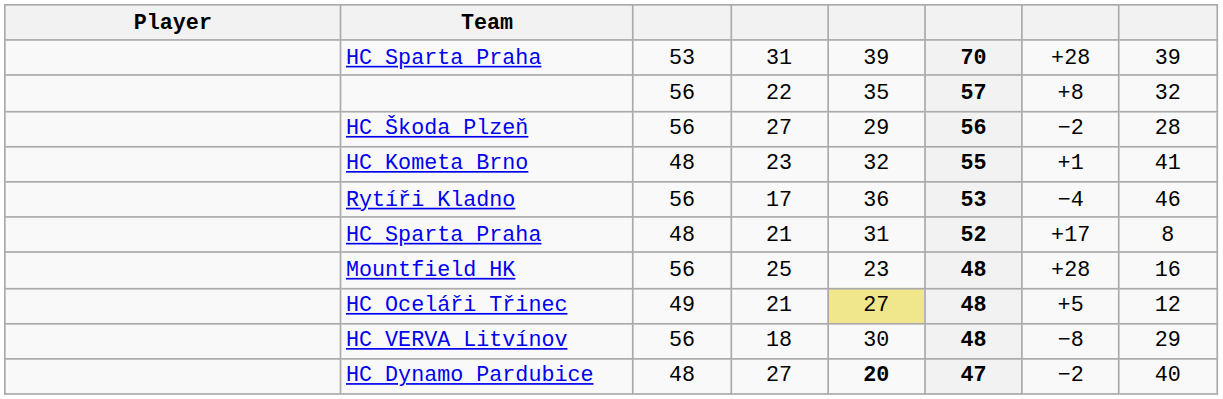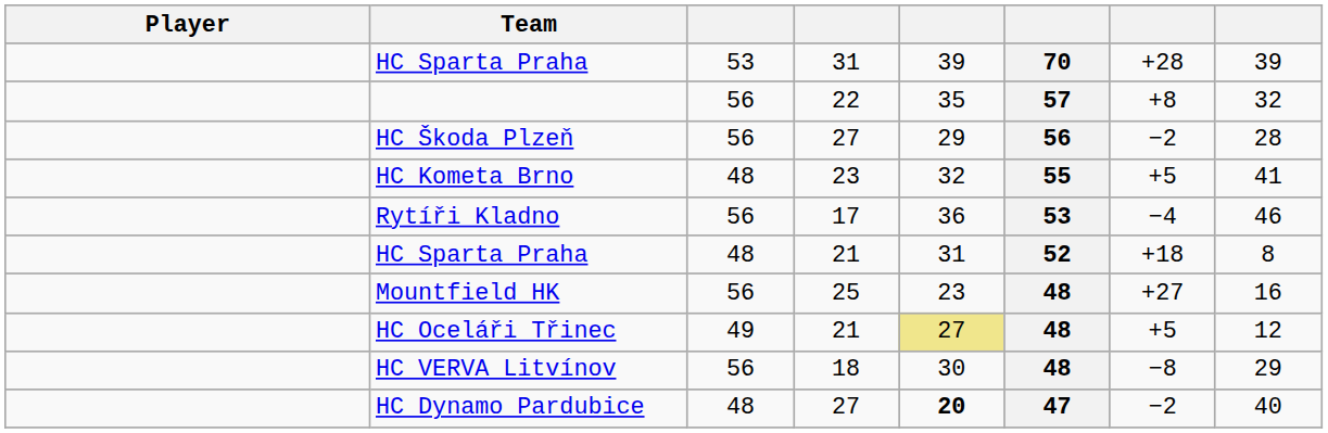HC Kometa Brno | column 7: +1 -> +5
HC Sparta Praha / 21 | column 7: +17 -> +18
Mountfield HK | column 7: +28 -> +27
